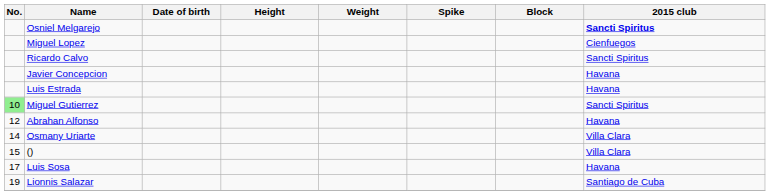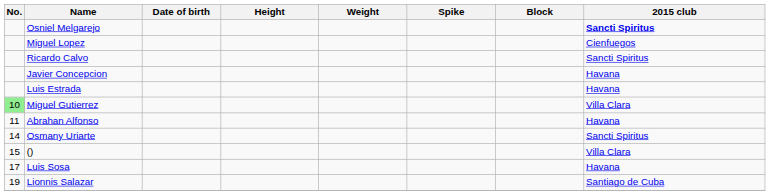Miguel Gutierrez | 2015 club: Sancti Spiritus -> Villa Clara
Abrahan Alfonso | No.: 12 -> 11
Osmany Uriarte | 2015 club: Villa Clara -> Sancti Spiritus
